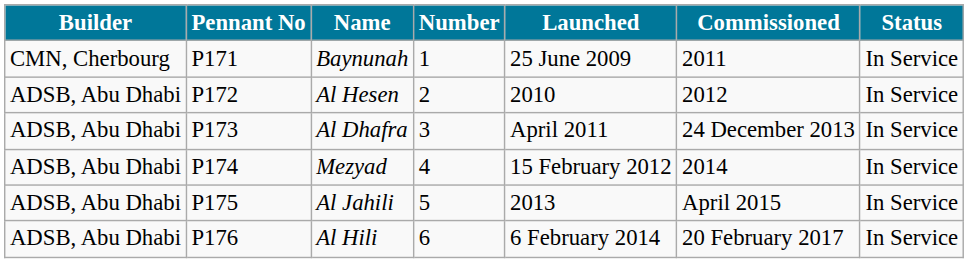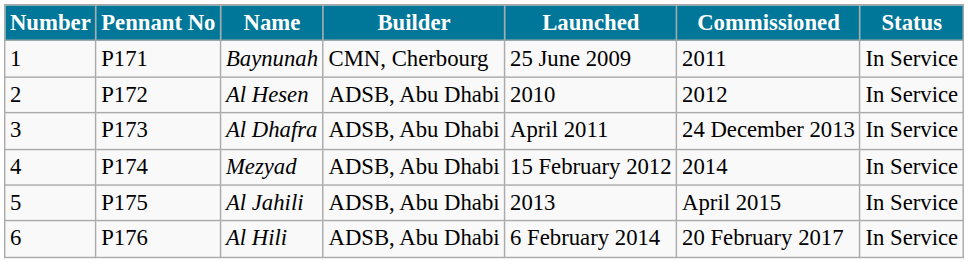columns swapped: Number <-> Builder
